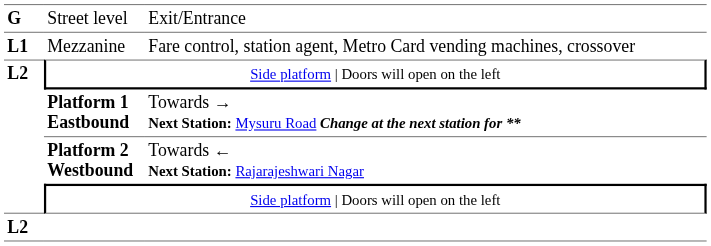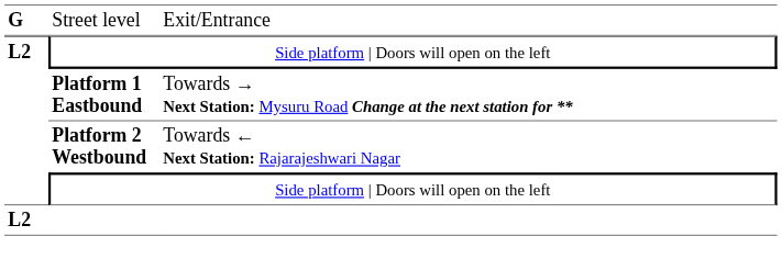- row: L1 | Mezzanine | Fare control, station agent, Metro Card vending machines, crossover
